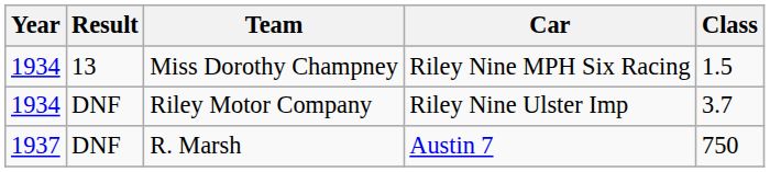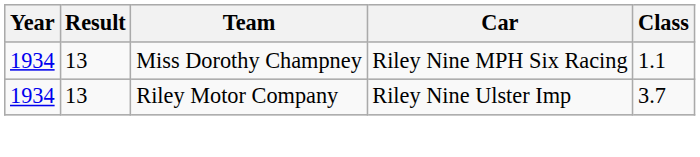Miss Dorothy Champney | Class: 1.5 -> 1.1
Riley Motor Company | Result: DNF -> 13
- row: 1937 | DNF | R. Marsh | Austin 7 | 750
